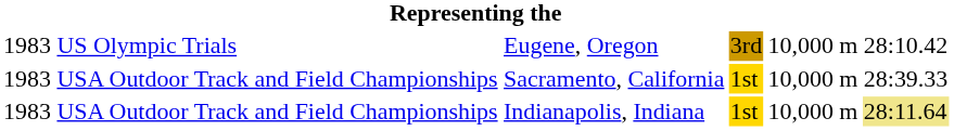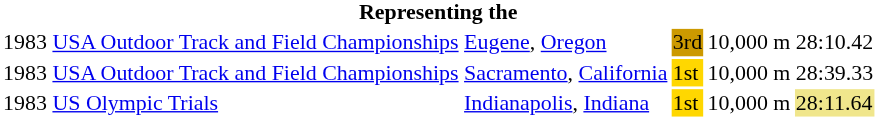Eugene, Oregon | column 2: US Olympic Trials -> USA Outdoor Track and Field Championships
Indianapolis, Indiana | column 2: USA Outdoor Track and Field Championships -> US Olympic Trials
